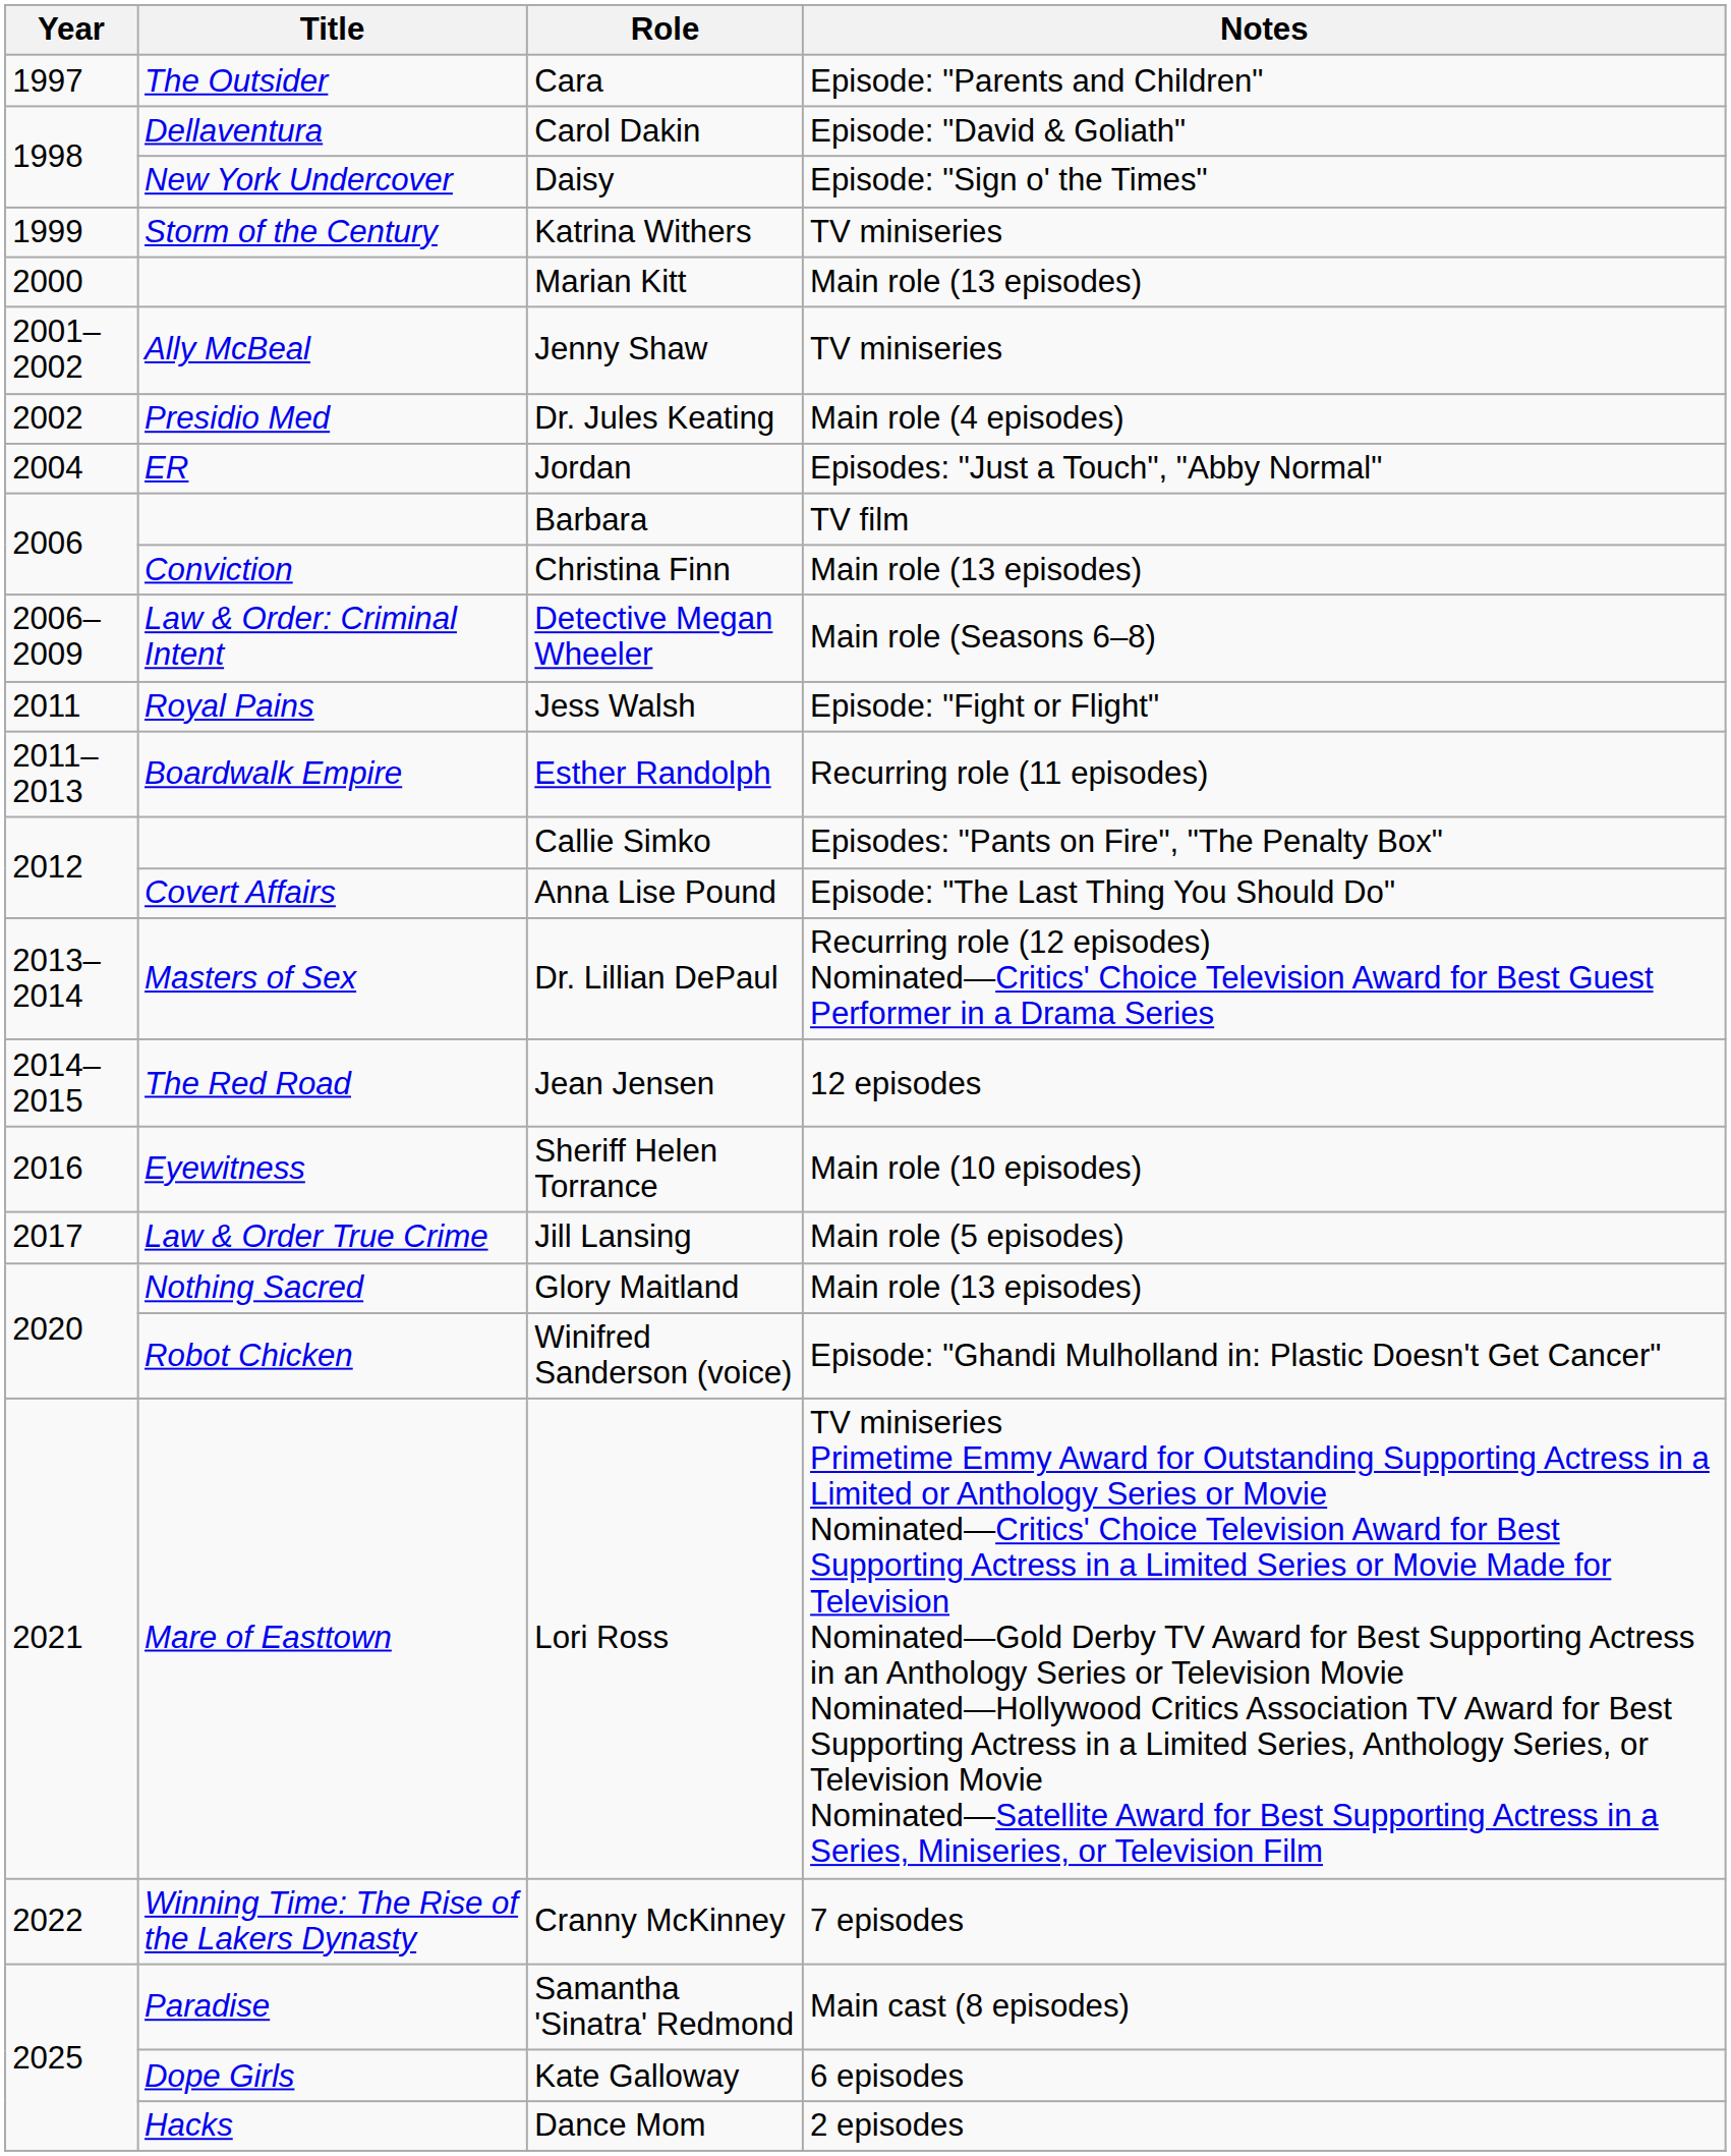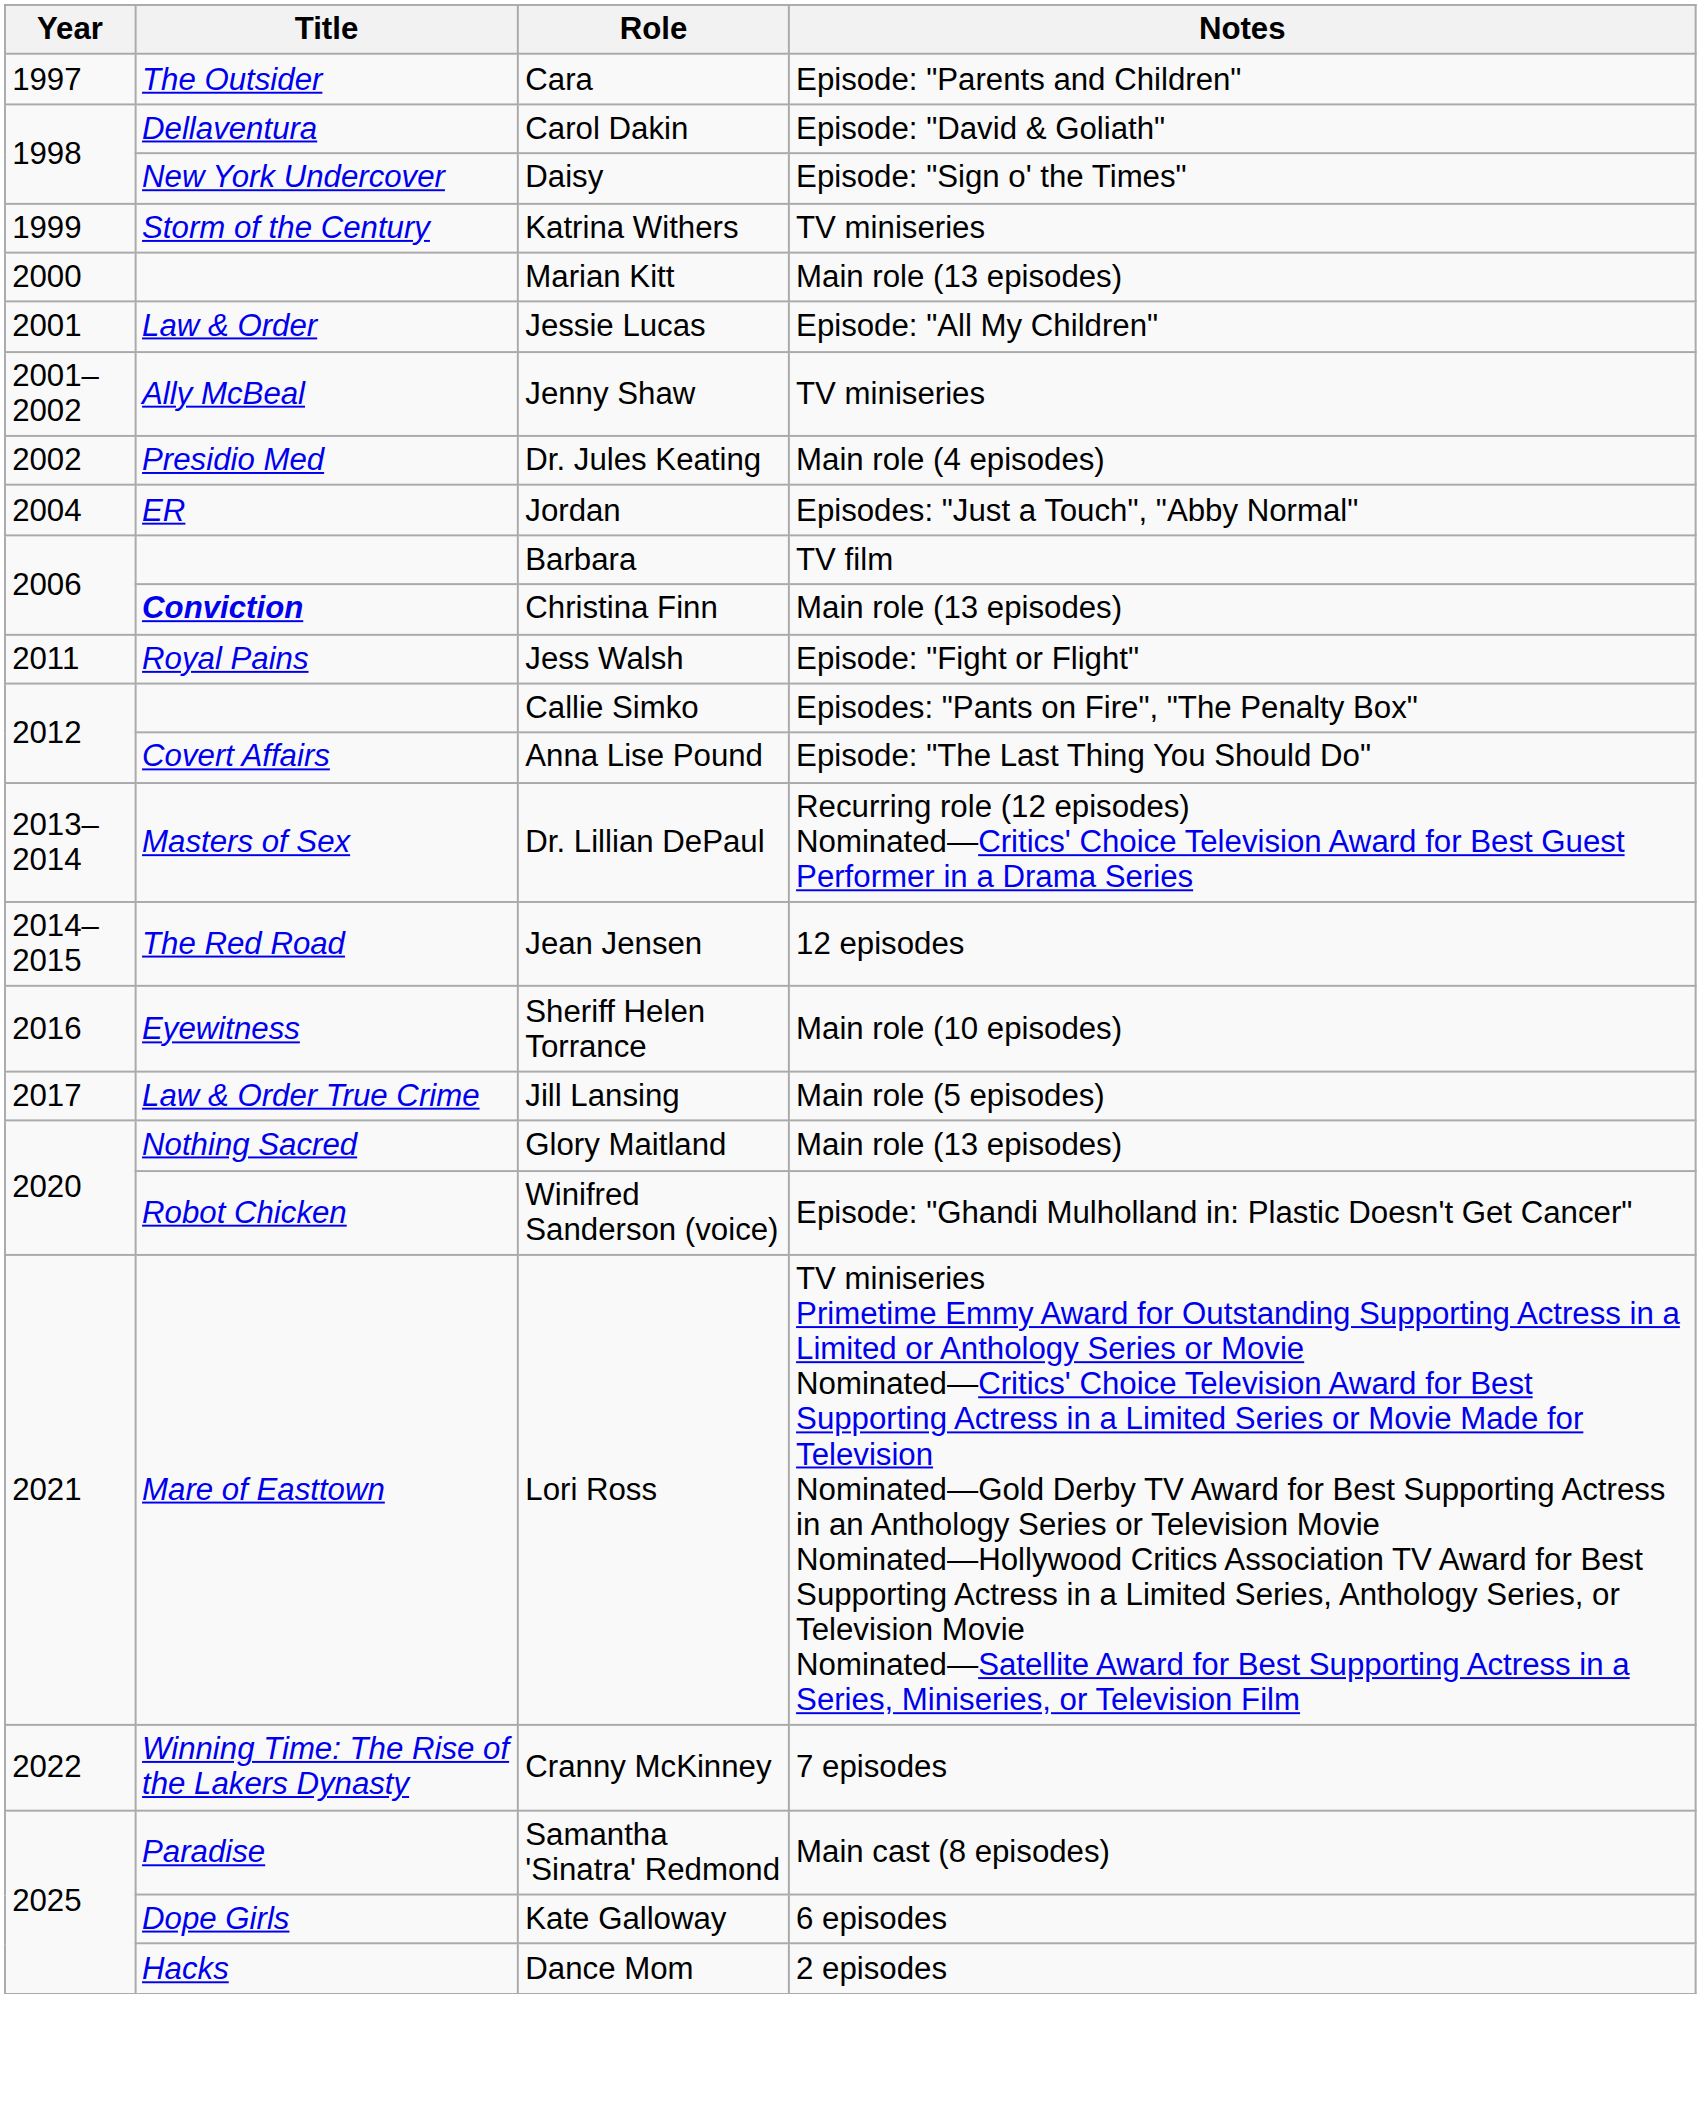+ row: 2001 | Law & Order | Jessie Lucas | Episode: "All My Children"
Christina Finn | Title: normal -> bold
- row: 2006–2009 | Law & Order: Criminal Intent | Detective Megan Wheeler | Main role (Seasons 6–8)
- row: 2011–2013 | Boardwalk Empire | Esther Randolph | Recurring role (11 episodes)
